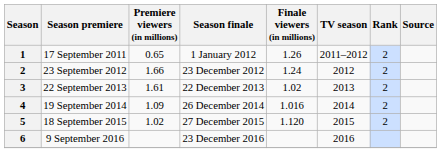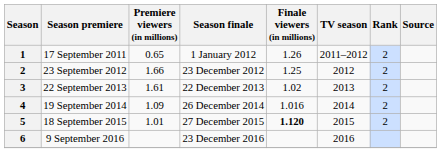23 September 2012 | Finale viewers (in millions): 1.24 -> 1.25
18 September 2015 | Premiere viewers (in millions): 1.02 -> 1.01
18 September 2015 | Finale viewers (in millions): normal -> bold
